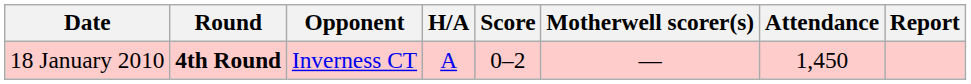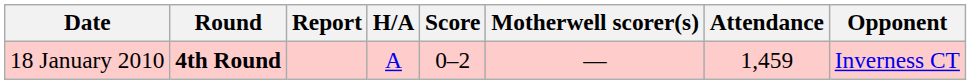columns swapped: Opponent <-> Report
18 January 2010 | Attendance: 1,450 -> 1,459
